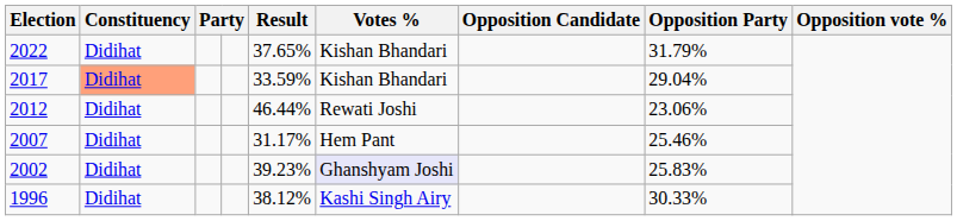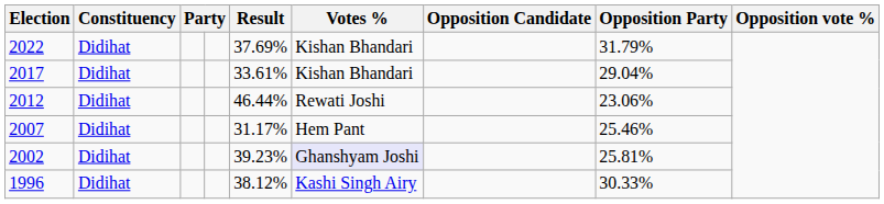2022 | Result: 37.65% -> 37.69%
2017 | Constituency: lightsalmon background -> no background
2017 | Result: 33.59% -> 33.61%
2002 | column 8: 25.83% -> 25.81%
